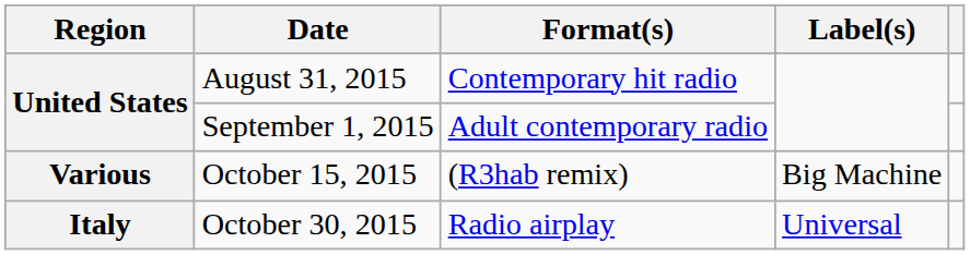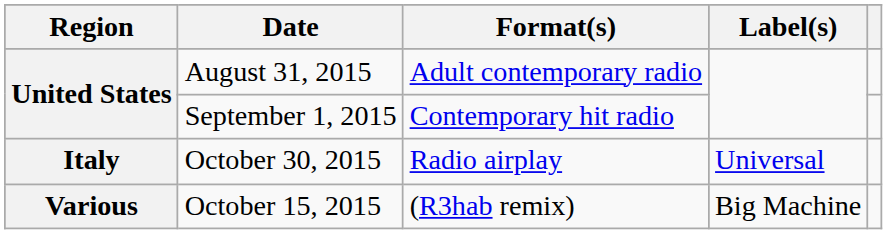August 31, 2015 | Format(s): Contemporary hit radio -> Adult contemporary radio
September 1, 2015 | Format(s): Adult contemporary radio -> Contemporary hit radio
rows swapped: October 15, 2015 <-> October 30, 2015
